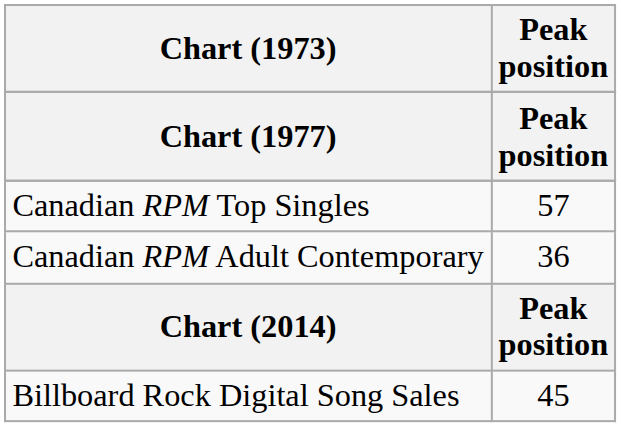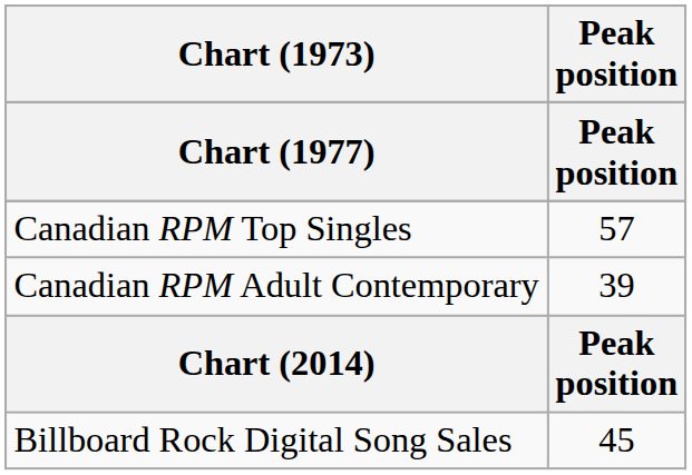Canadian RPM Adult Contemporary | Peak position: 36 -> 39
